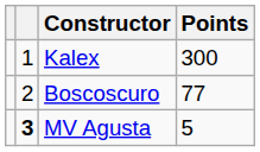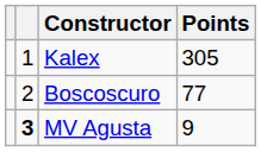Kalex | Points: 300 -> 305
MV Agusta | Points: 5 -> 9
